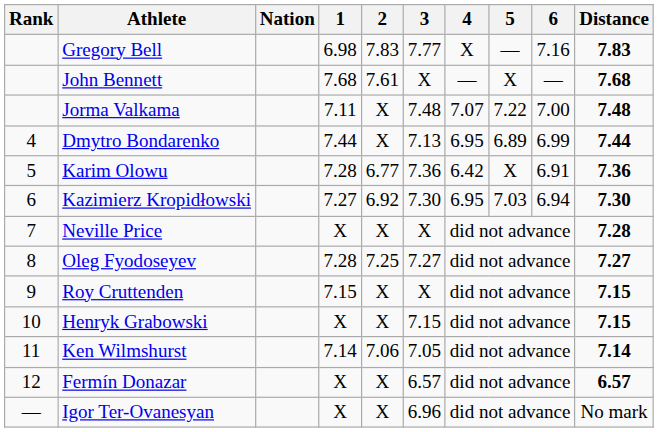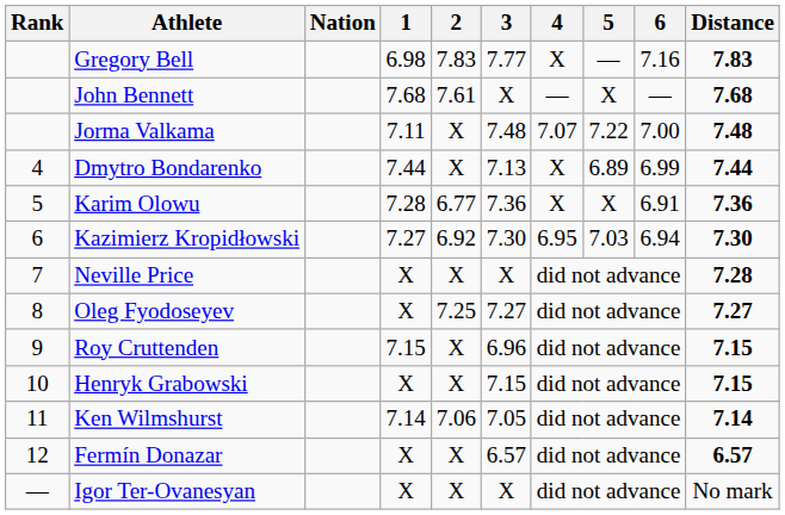Dmytro Bondarenko | 4: 6.95 -> X
Karim Olowu | 4: 6.42 -> X
Oleg Fyodoseyev | 1: 7.28 -> X
Roy Cruttenden | 3: X -> 6.96
Igor Ter-Ovanesyan | 3: 6.96 -> X
